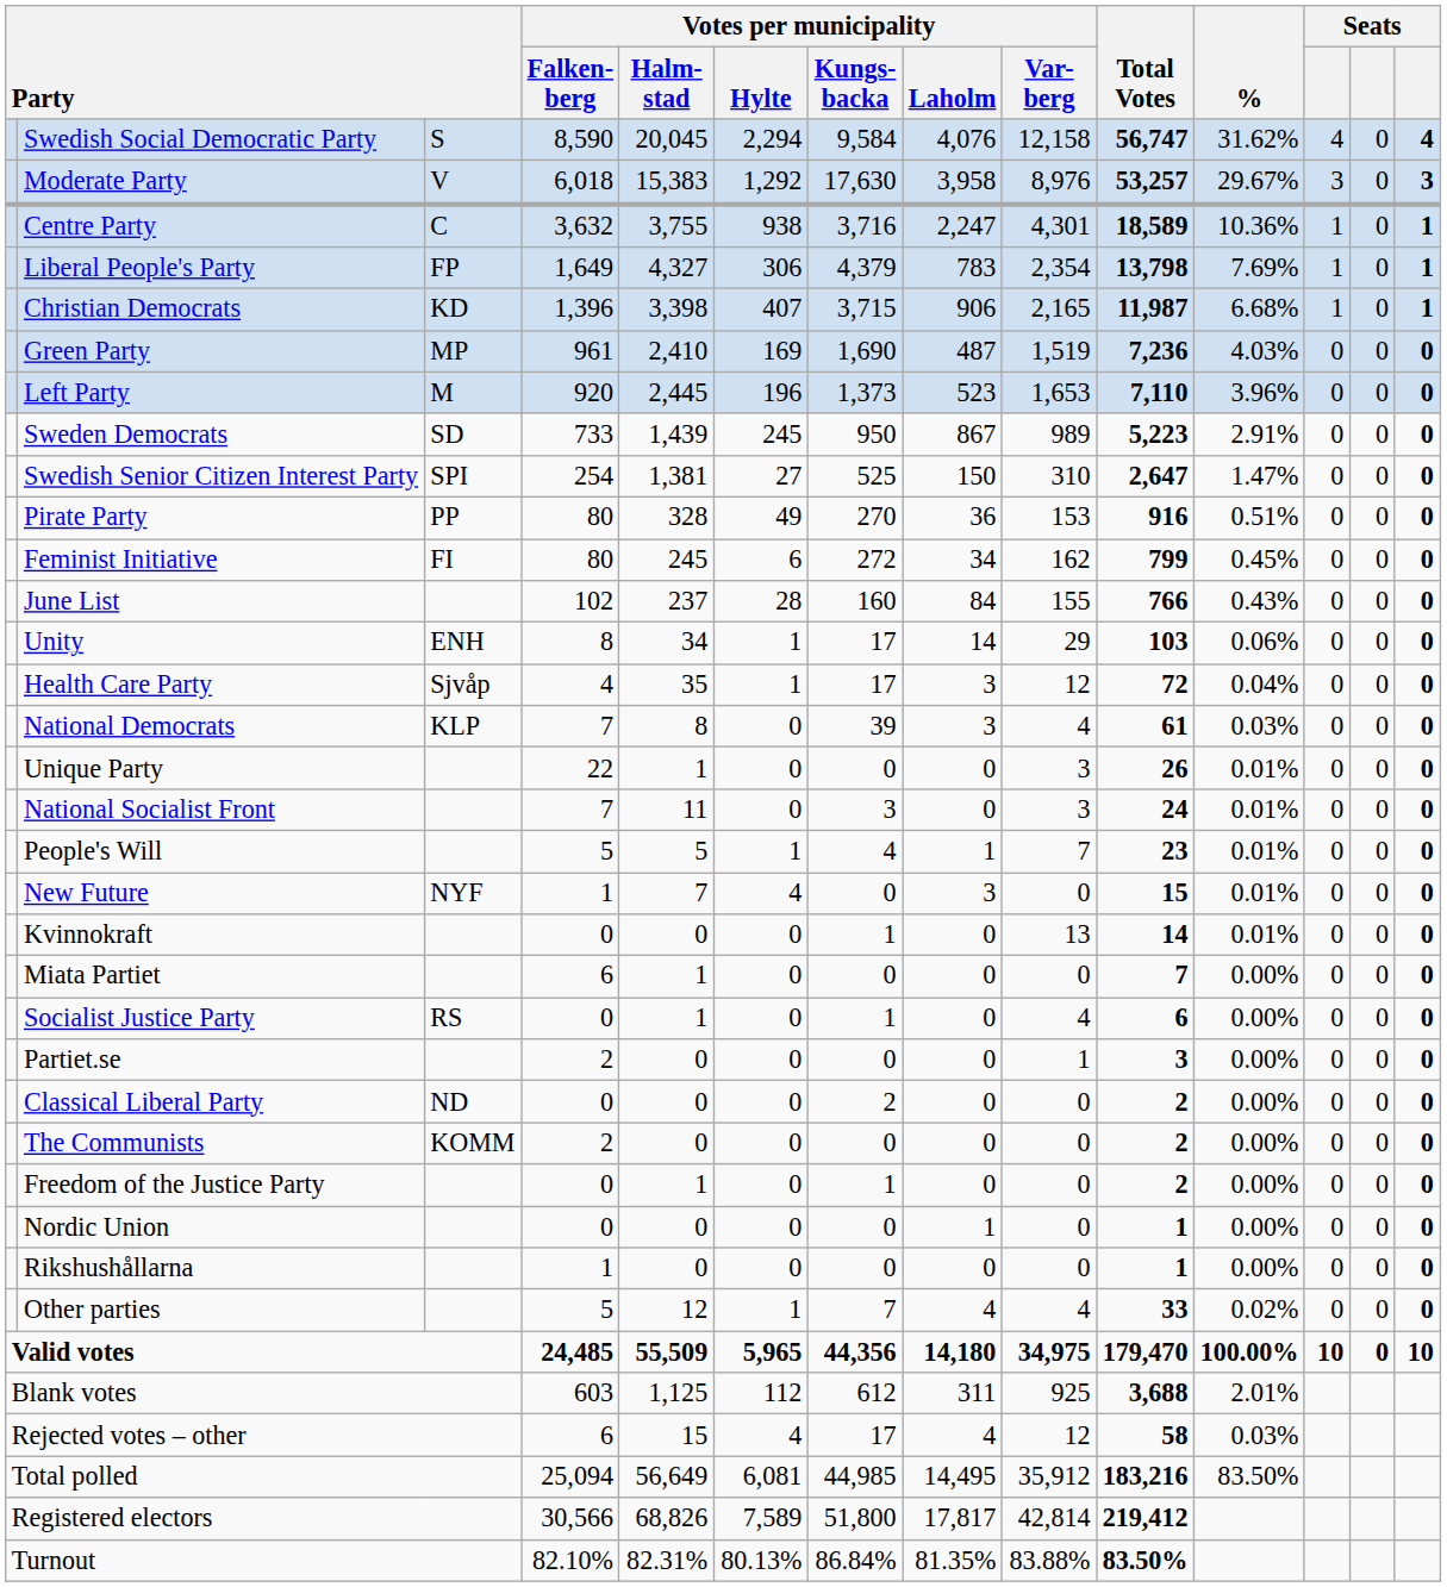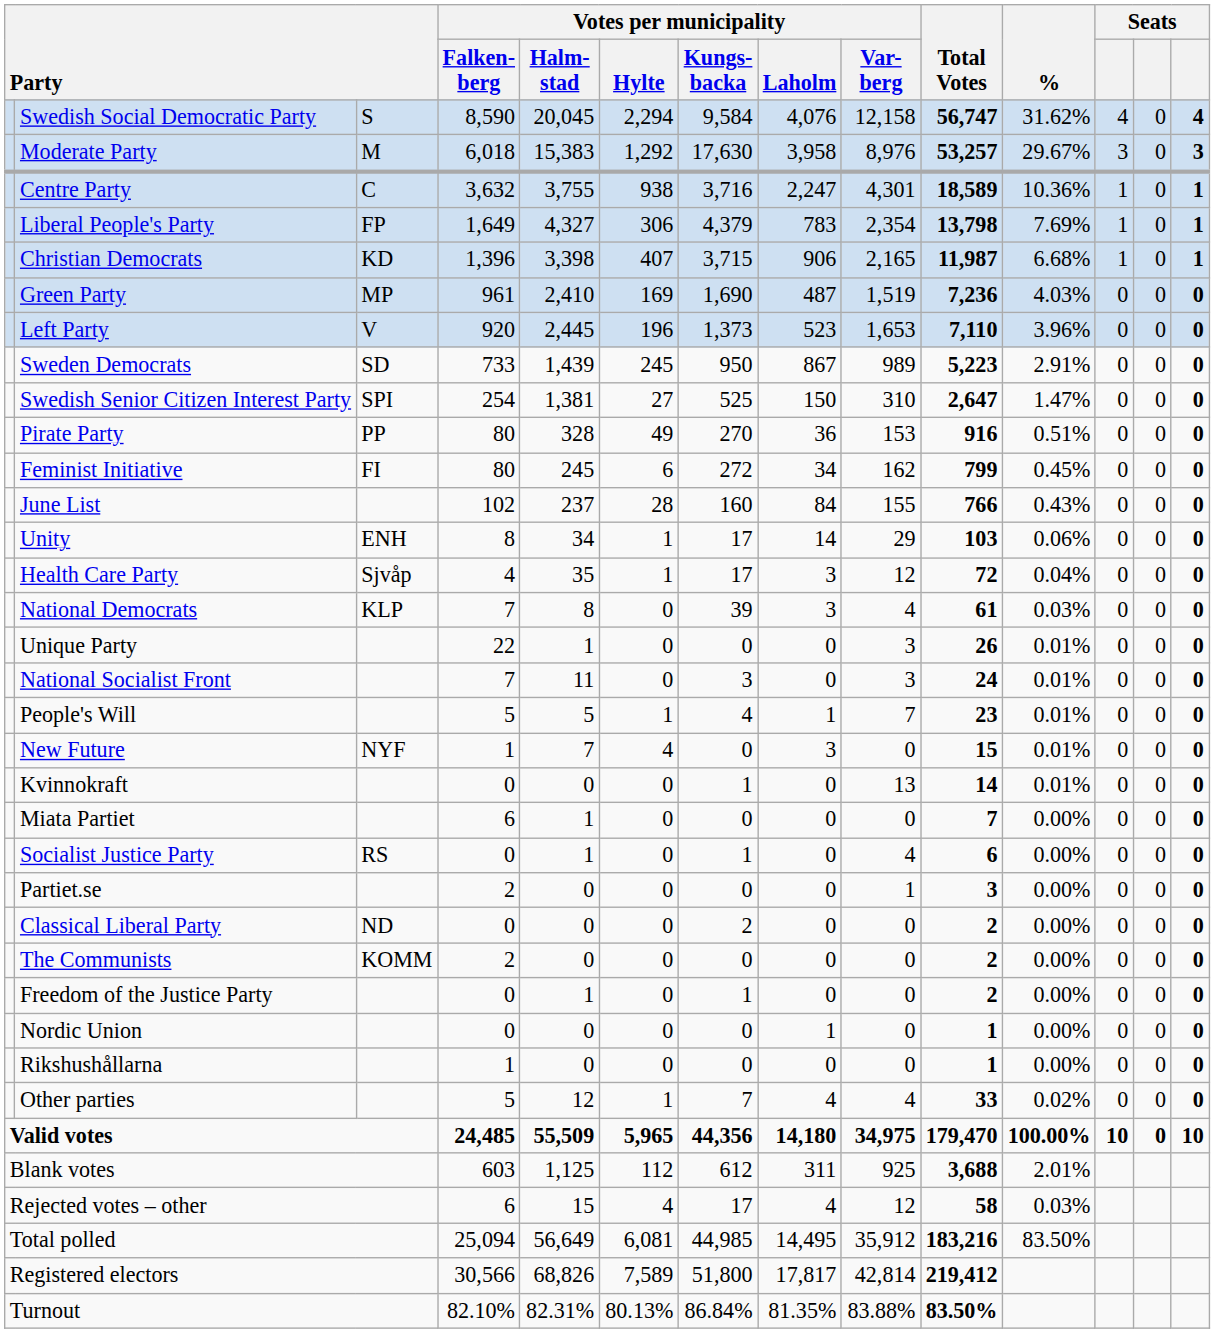Moderate Party | column 3: V -> M
Left Party | column 3: M -> V
